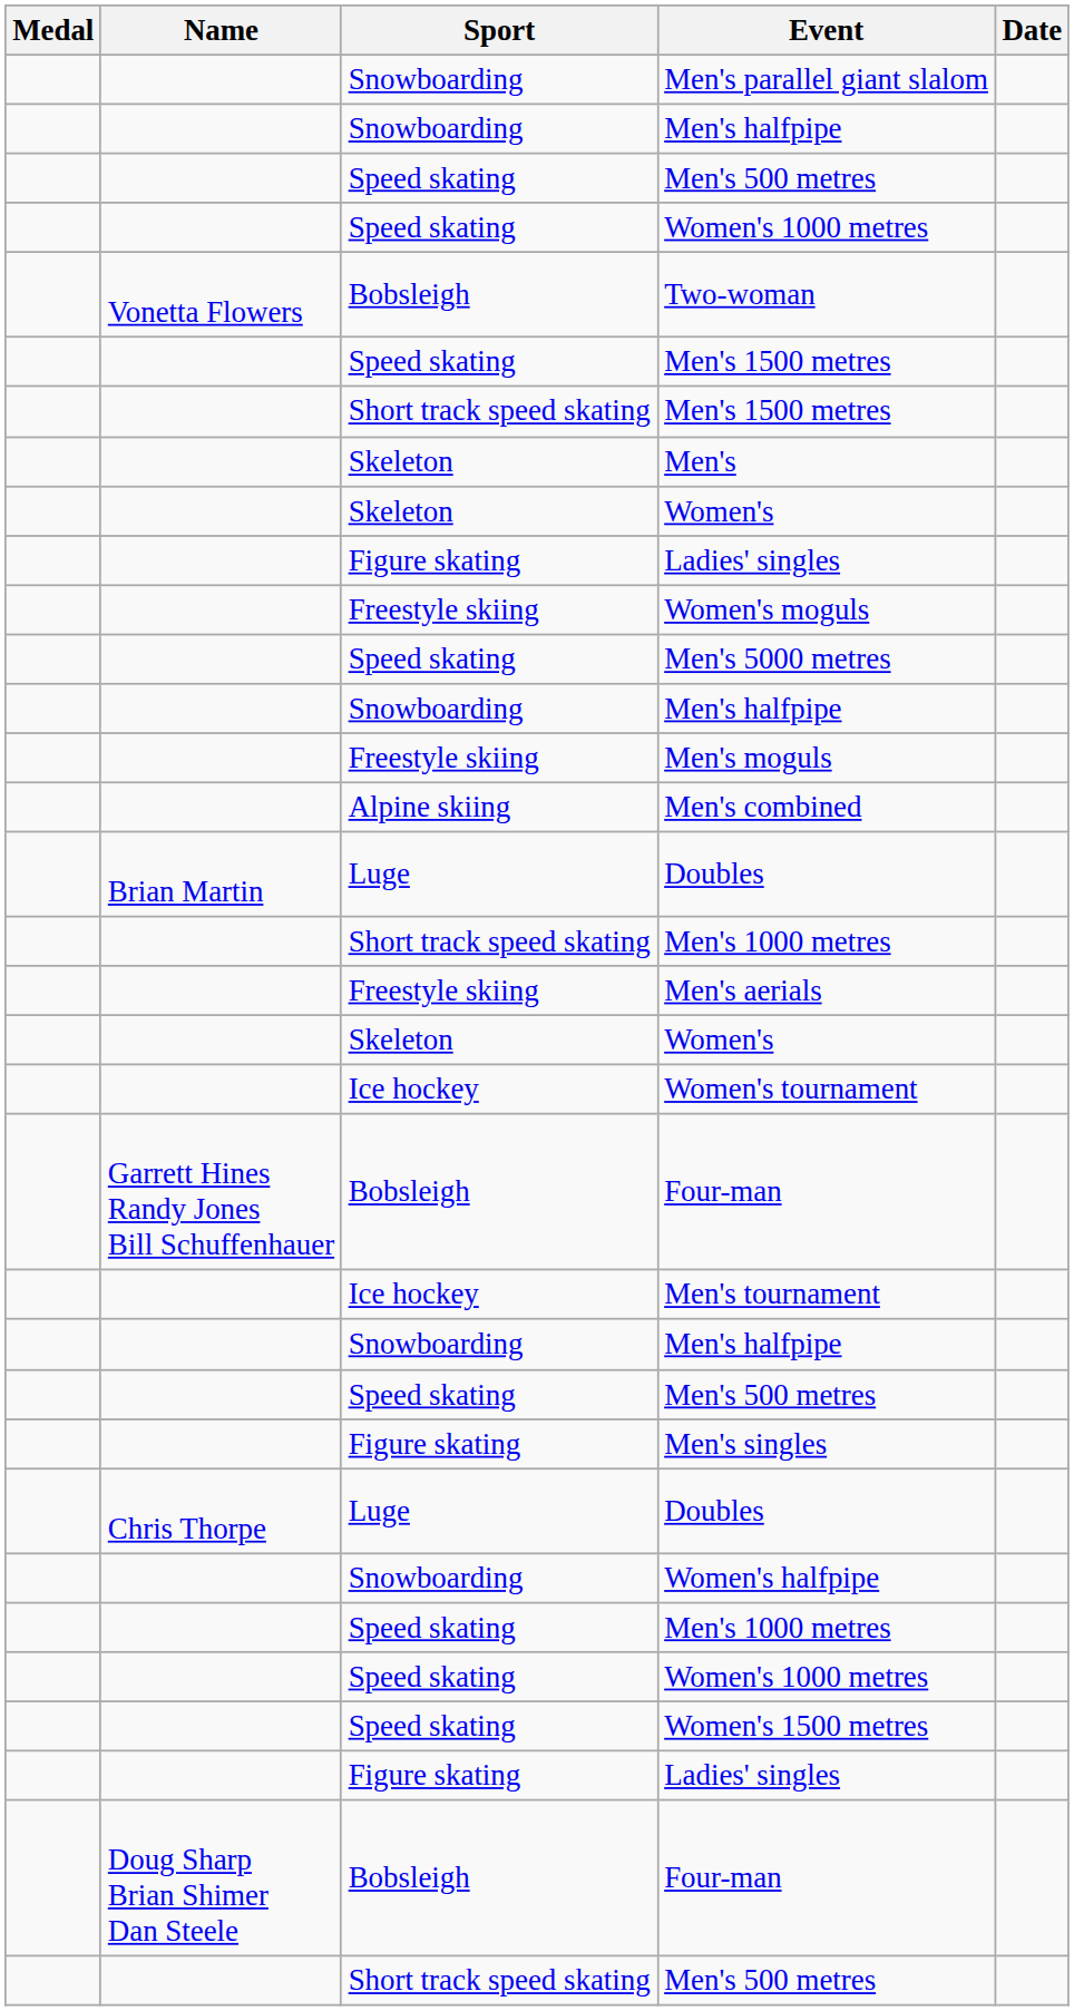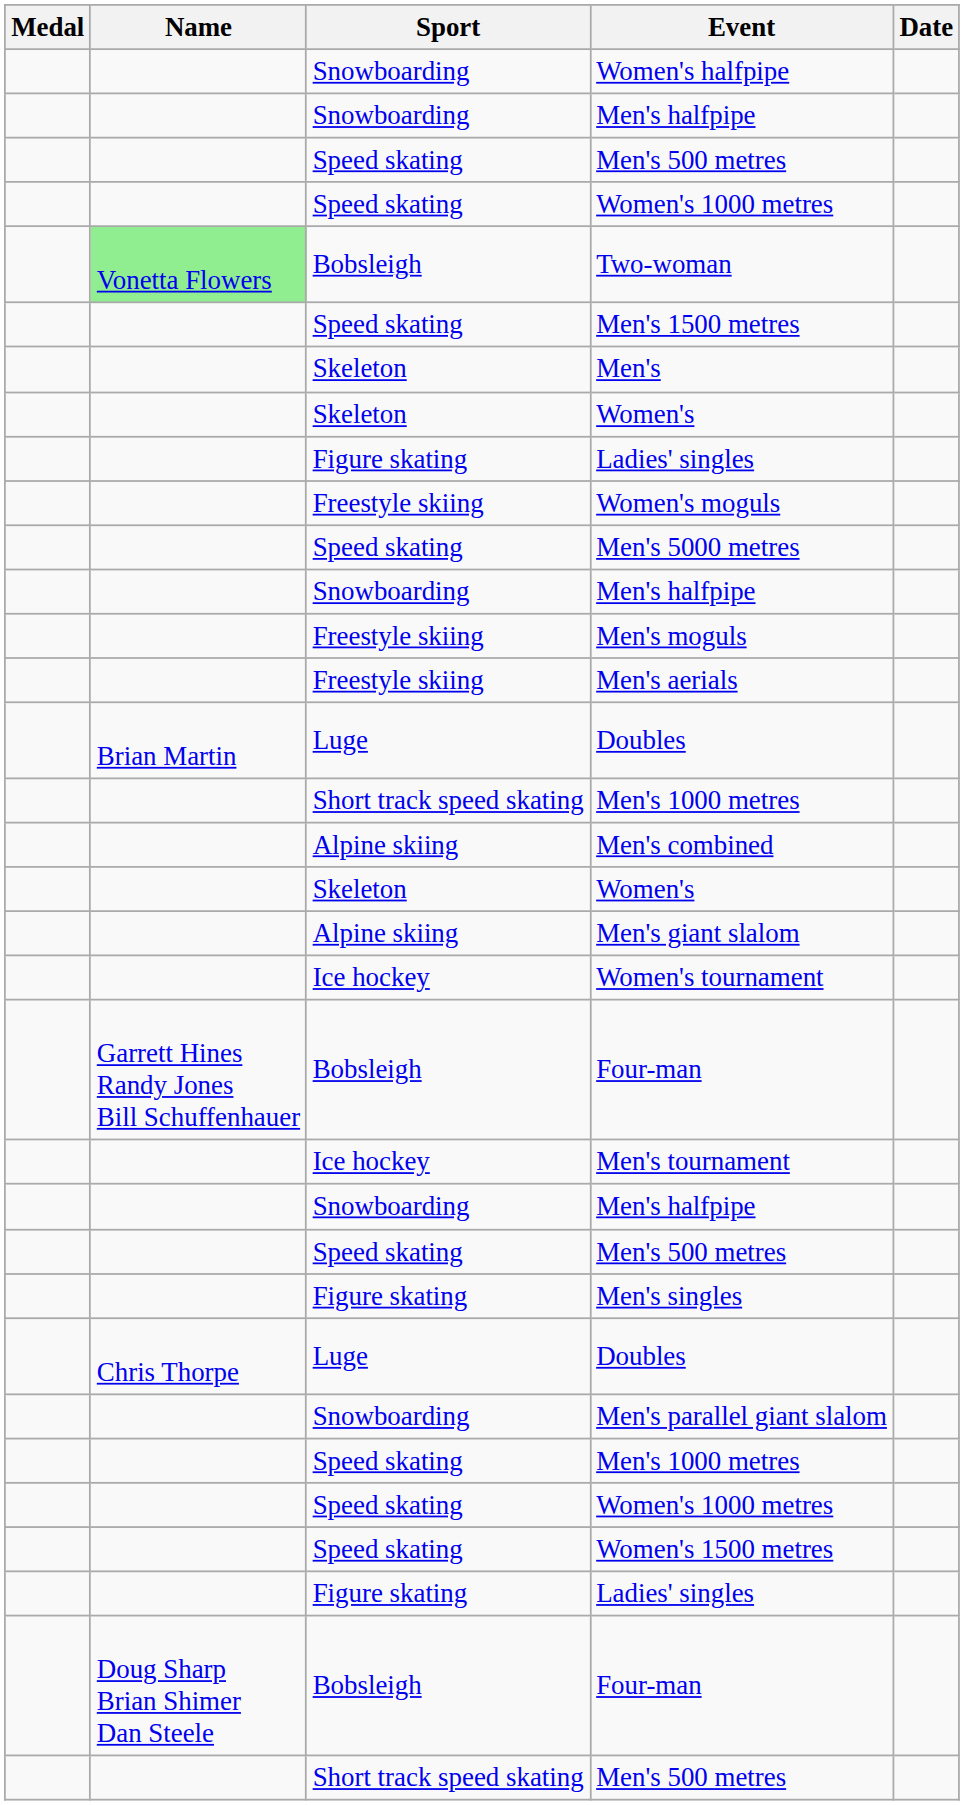rows swapped: Women's halfpipe <-> Men's parallel giant slalom
Two-woman | Name: no background -> lightgreen background
- row: Short track speed skating | Men's 1500 metres
rows swapped: Men's combined <-> Men's aerials
+ row: Alpine skiing | Men's giant slalom
